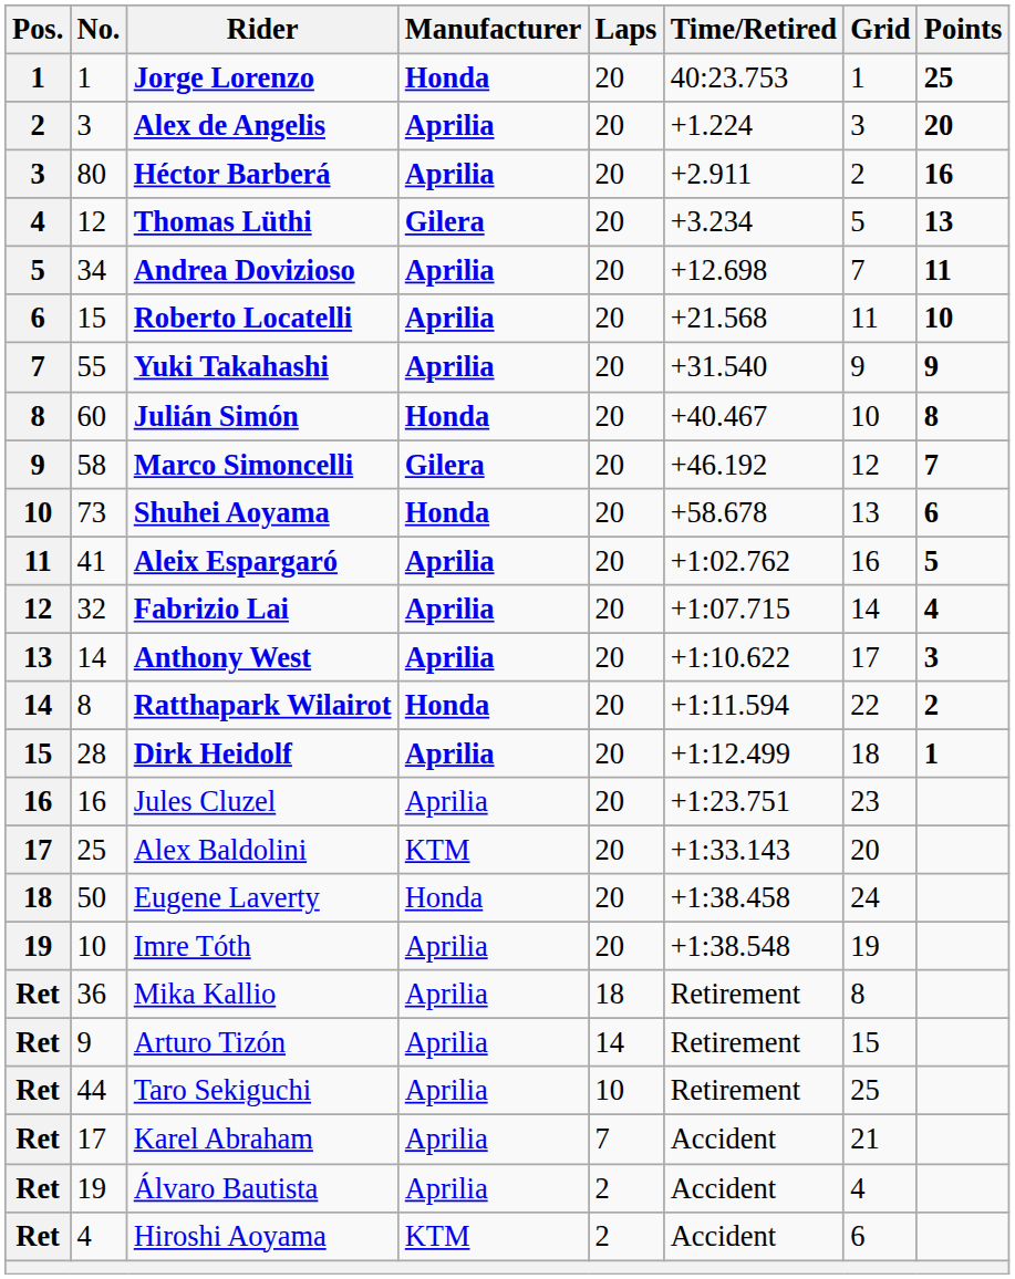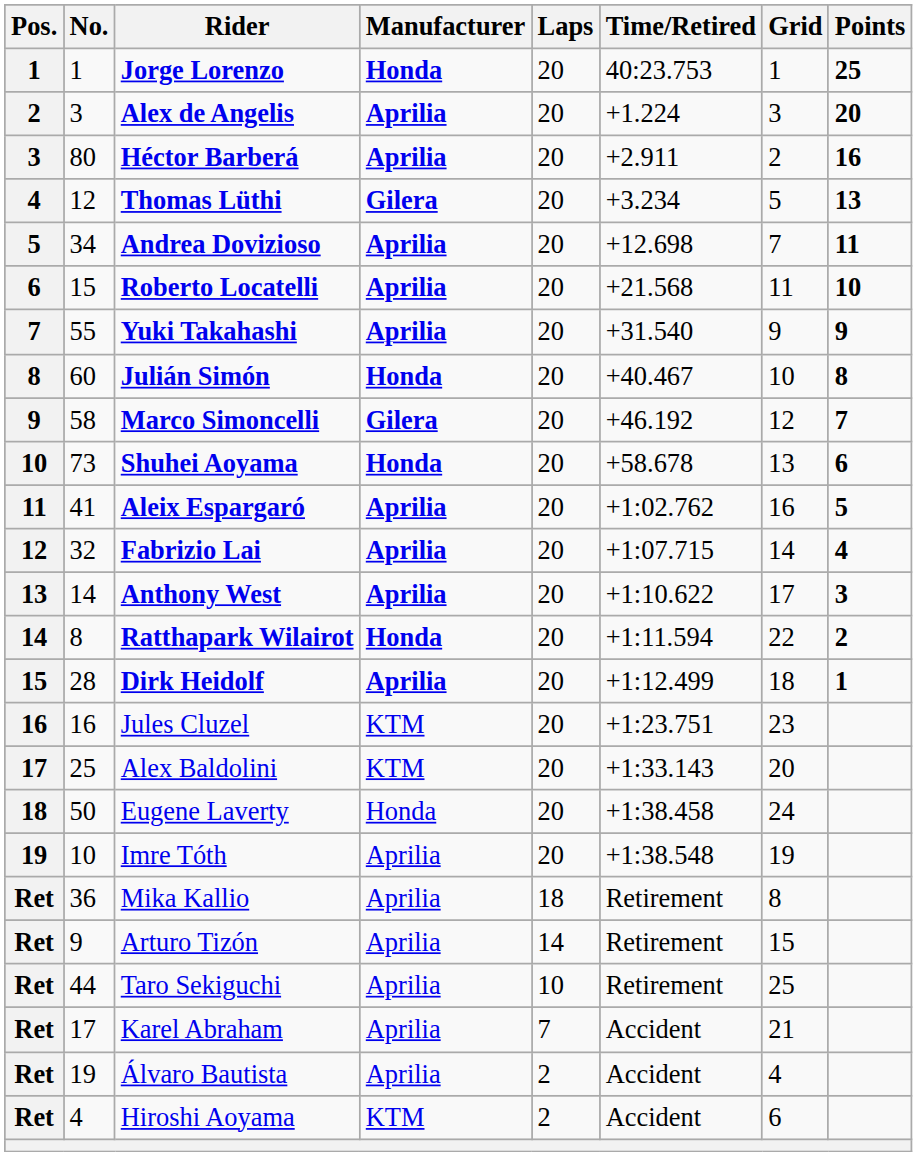Jules Cluzel | Manufacturer: Aprilia -> KTM
